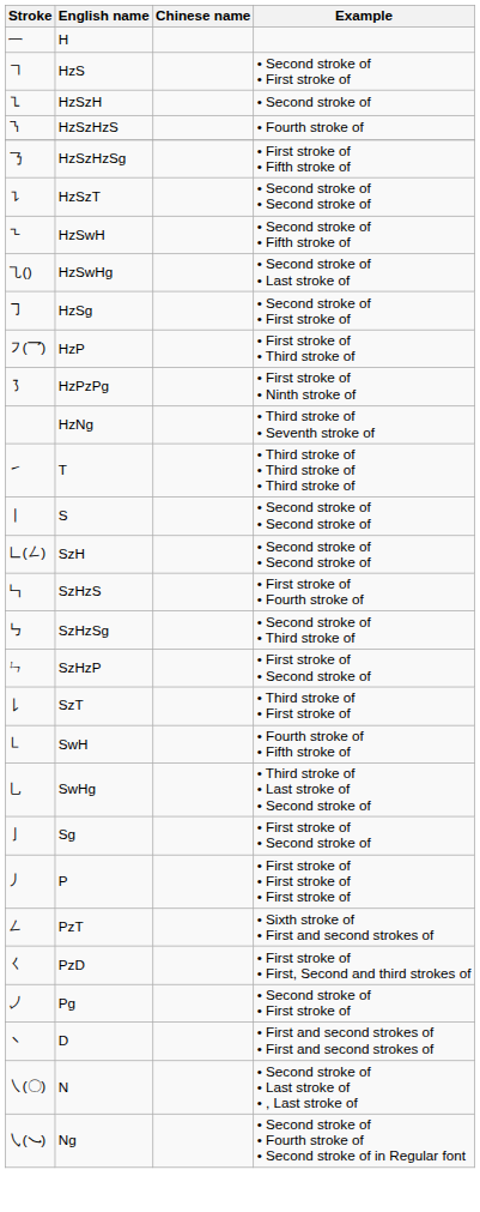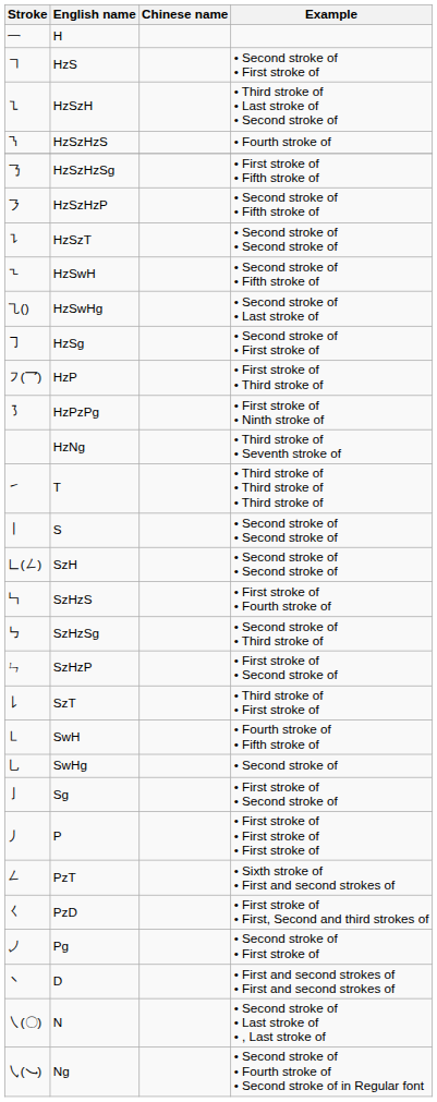HzSzH | Example: • Second stroke of -> • Third stroke of • Last stroke of • Second stroke of
+ row: ㇋ | HzSzHzP | • Second stroke of • Fifth stroke of
SwHg | Example: • Third stroke of • Last stroke of • Second stroke of -> • Second stroke of
